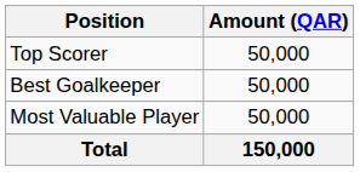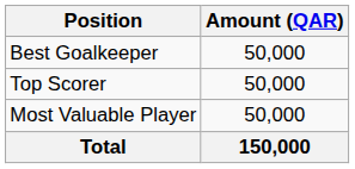rows swapped: Top Scorer <-> Best Goalkeeper
